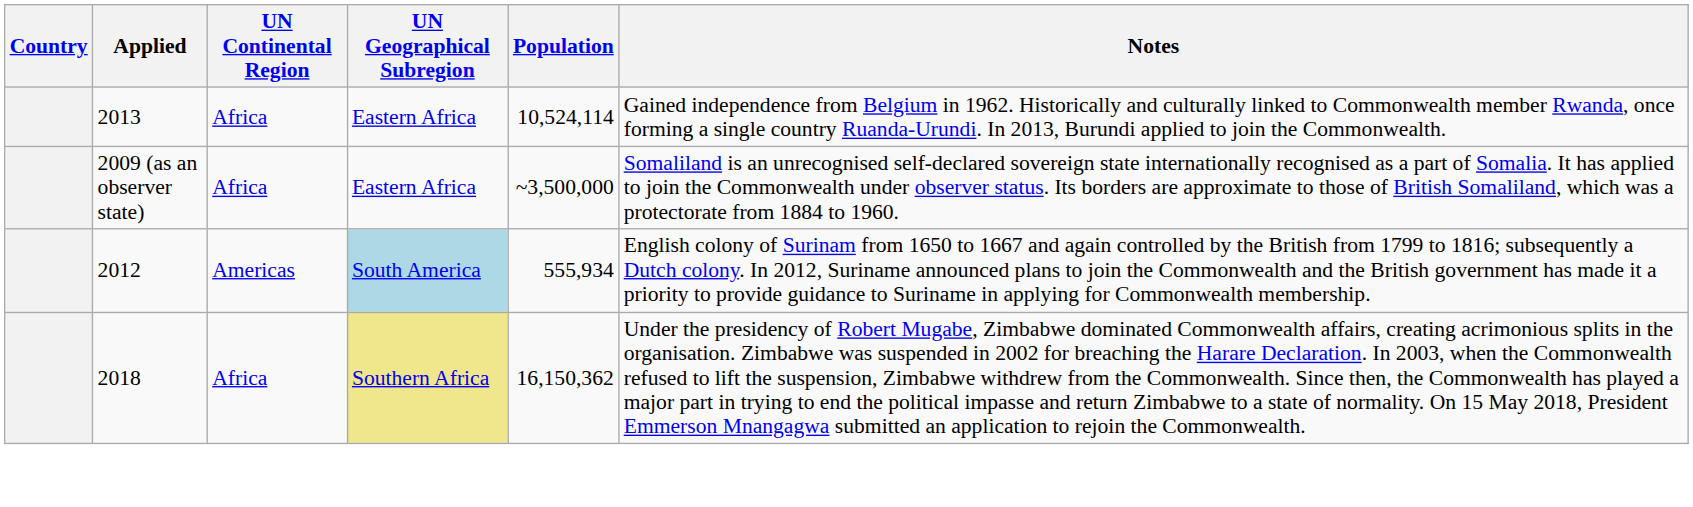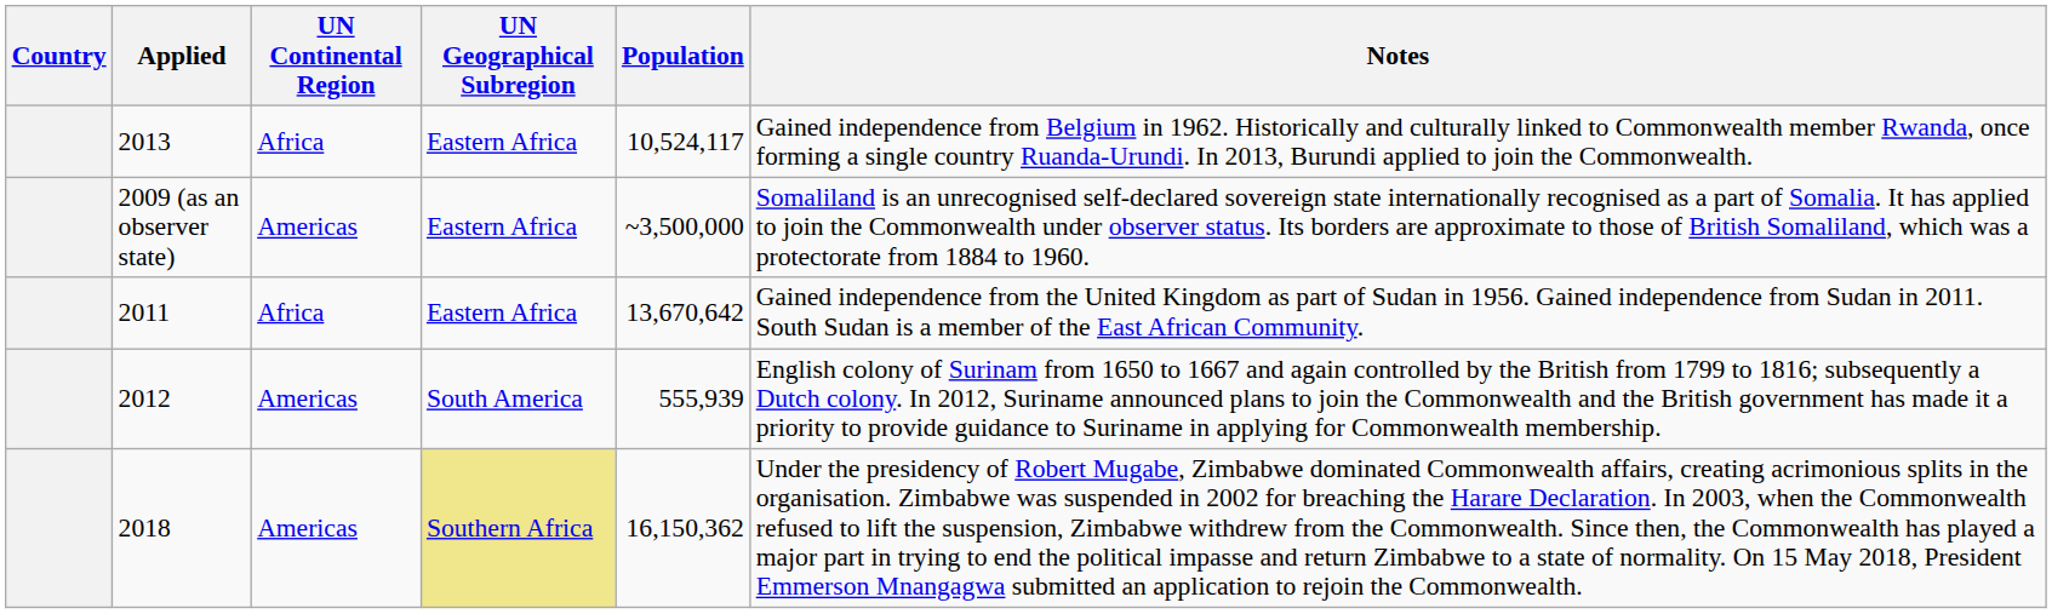2013 | Population: 10,524,114 -> 10,524,117
2009 (as an observer state) | UN Continental Region: Africa -> Americas
+ row: 2011 | Africa | Eastern Africa | 13,670,642 | Gained independence from the United Kingdom as part of Sudan in 1956. Gained independence from Sudan in 2011. South Sudan is a member of the East African Community.
2012 | UN Geographical Subregion: lightblue background -> no background
2012 | Population: 555,934 -> 555,939
2018 | UN Continental Region: Africa -> Americas
